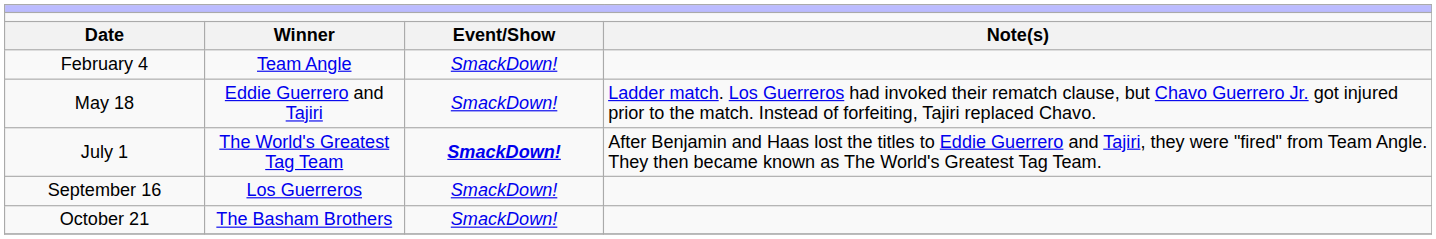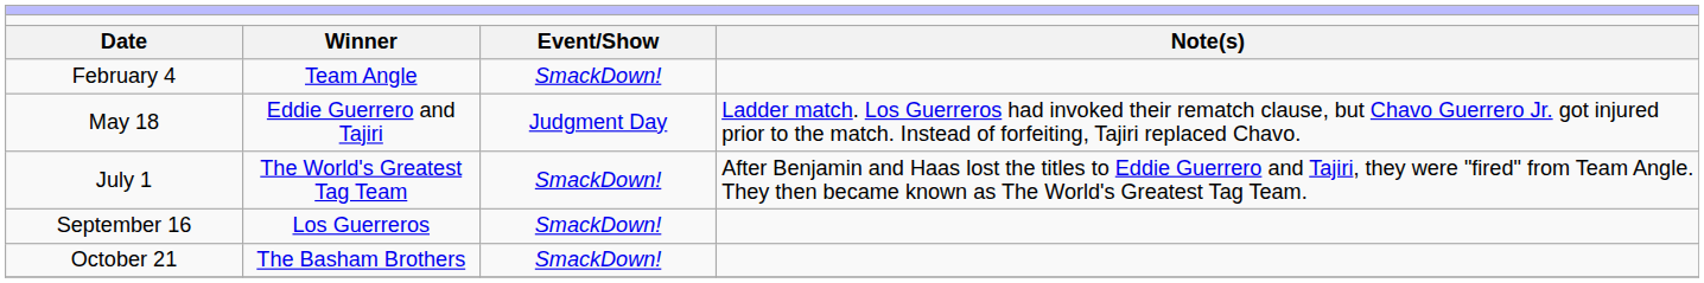May 18 | column 3: SmackDown! -> Judgment Day
July 1 | column 3: bold -> normal
